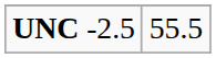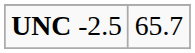UNC -2.5 | column 2: 55.5 -> 65.7
